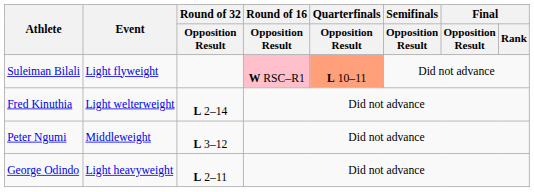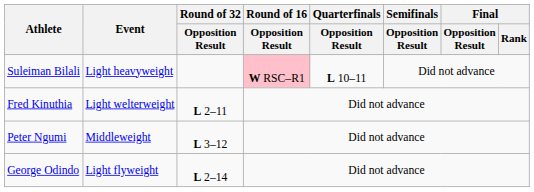Suleiman Bilali | Event: Light flyweight -> Light heavyweight
Suleiman Bilali | Quarterfinals / Opposition Result: lightsalmon background -> no background
Fred Kinuthia | Round of 32 / Opposition Result: L 2–14 -> L 2–11
George Odindo | Event: Light heavyweight -> Light flyweight
George Odindo | Round of 32 / Opposition Result: L 2–11 -> L 2–14
